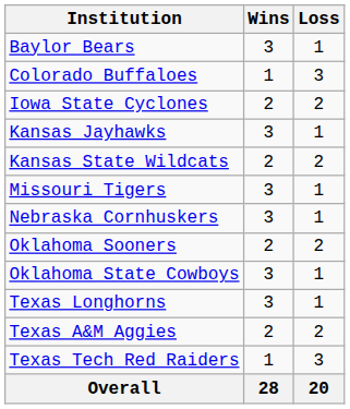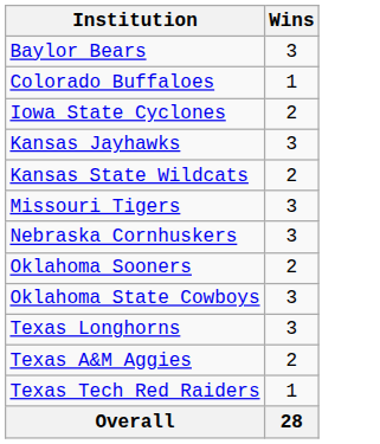- column: Loss | 1 | 3 | 2 | 1 | 2 | 1 | 1 | 2 | 1 | 1 | 2 | 3 | 20
